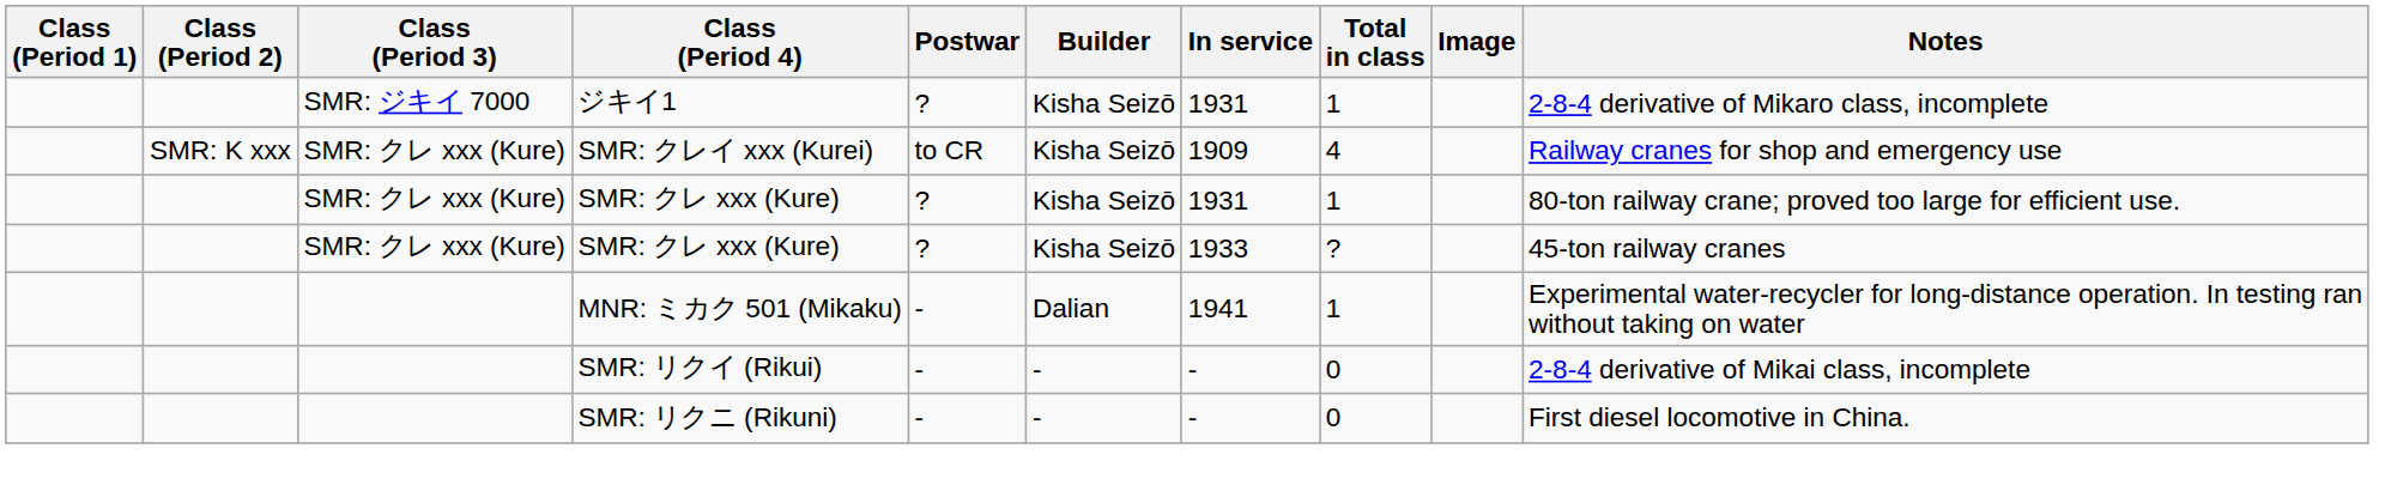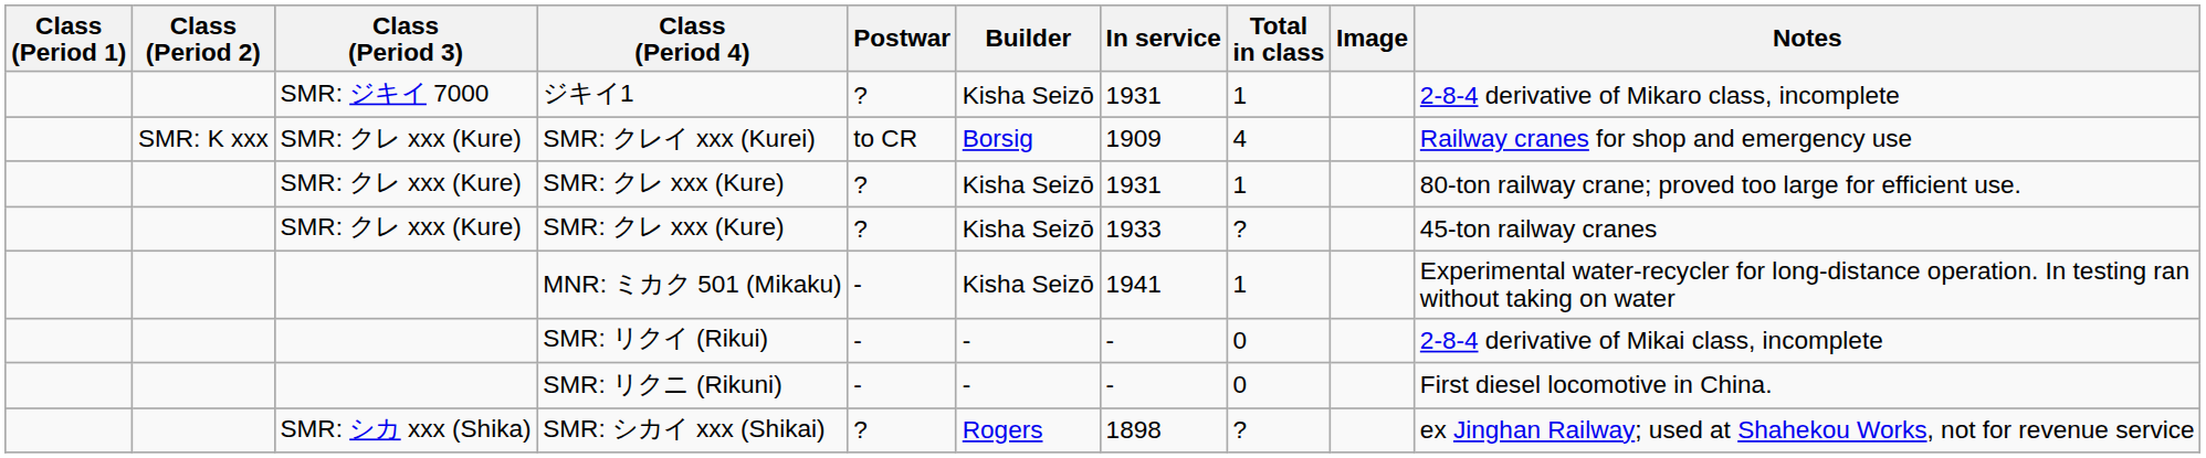SMR: クレイ xxx (Kurei) | Builder: Kisha Seizō -> Borsig
MNR: ミカク 501 (Mikaku) | Builder: Dalian -> Kisha Seizō
+ row: SMR: シカ xxx (Shika) | SMR: シカイ xxx (Shikai) | ? | Rogers | 1898 | ? | ex Jinghan Railway; used at Shahekou Works, not for revenue service
